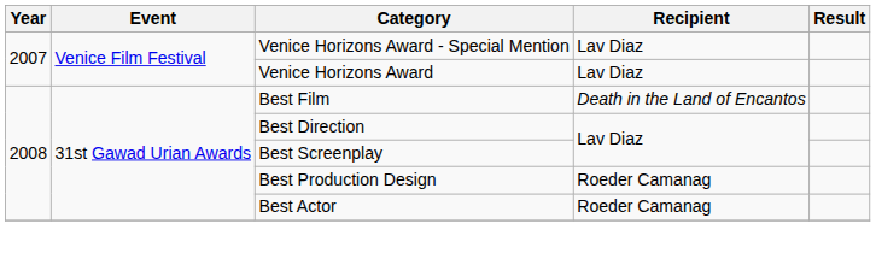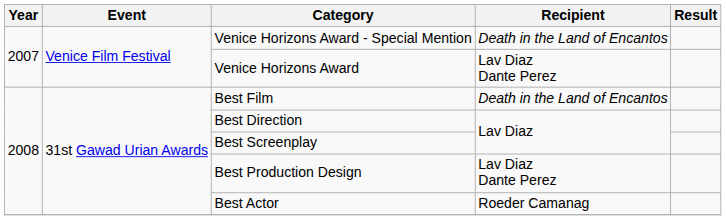Venice Horizons Award - Special Mention | Recipient: Lav Diaz -> Death in the Land of Encantos
Venice Horizons Award | Recipient: Lav Diaz -> Lav Diaz Dante Perez
Best Production Design | Recipient: Roeder Camanag -> Lav Diaz Dante Perez
